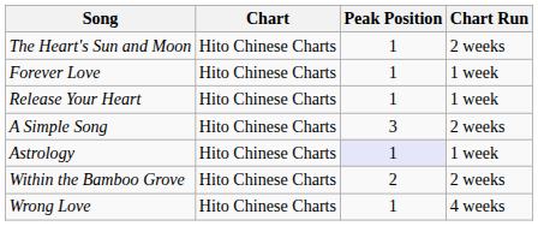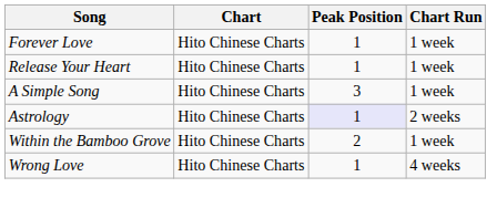- row: The Heart's Sun and Moon | Hito Chinese Charts | 1 | 2 weeks
A Simple Song | Chart Run: 2 weeks -> 1 week
Astrology | Chart Run: 1 week -> 2 weeks
Within the Bamboo Grove | Chart Run: 2 weeks -> 1 week
